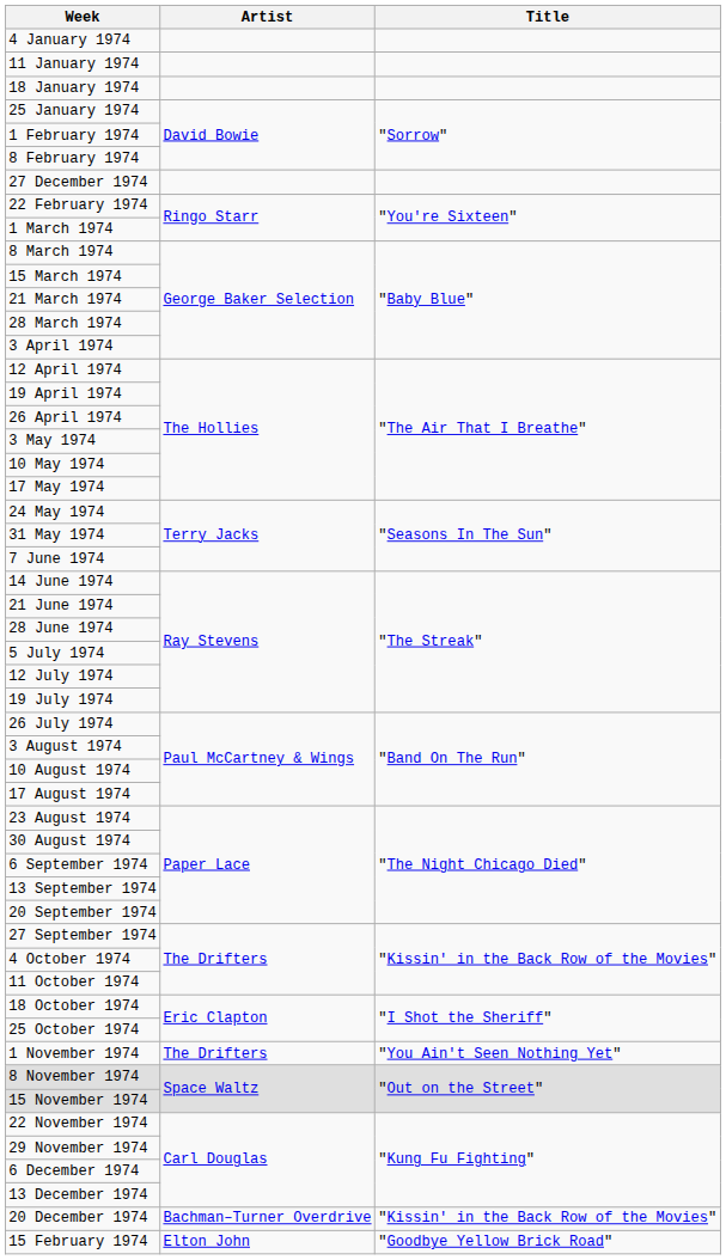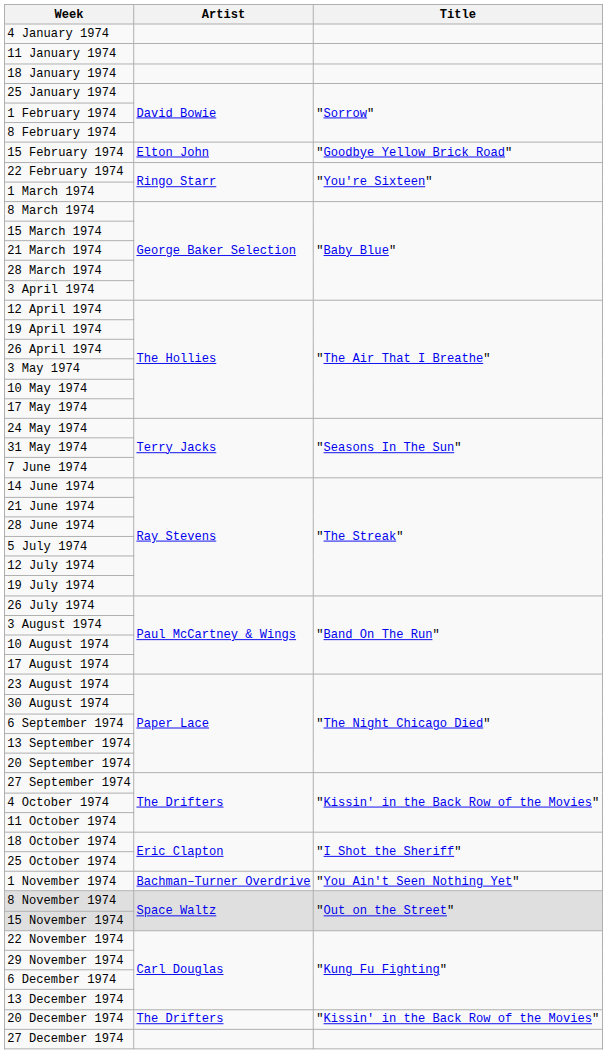rows swapped: 15 February 1974 <-> 27 December 1974
1 November 1974 | Artist: The Drifters -> Bachman–Turner Overdrive
20 December 1974 | Artist: Bachman–Turner Overdrive -> The Drifters
